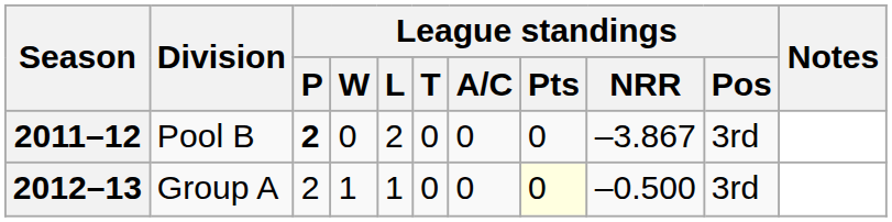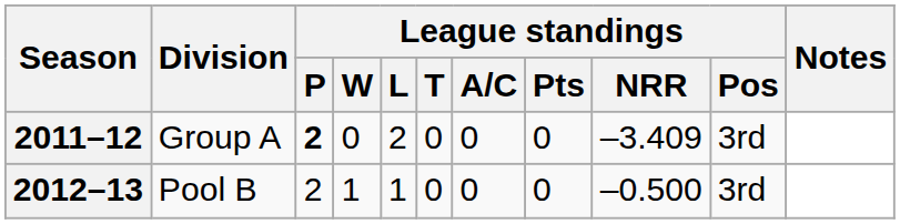2011–12 | Division: Pool B -> Group A
2011–12 | League standings / NRR: –3.867 -> –3.409
2012–13 | Division: Group A -> Pool B
2012–13 | League standings / Pts: lightyellow background -> no background
